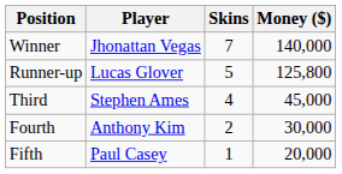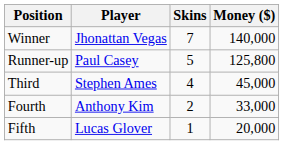Runner-up | Player: Lucas Glover -> Paul Casey
Fourth | Money ($): 30,000 -> 33,000
Fifth | Player: Paul Casey -> Lucas Glover
